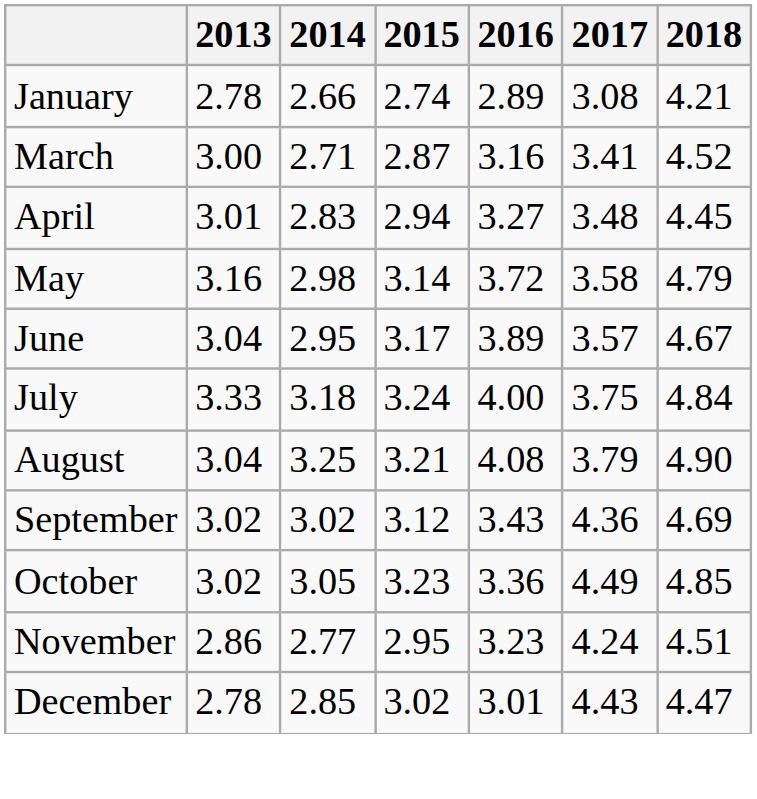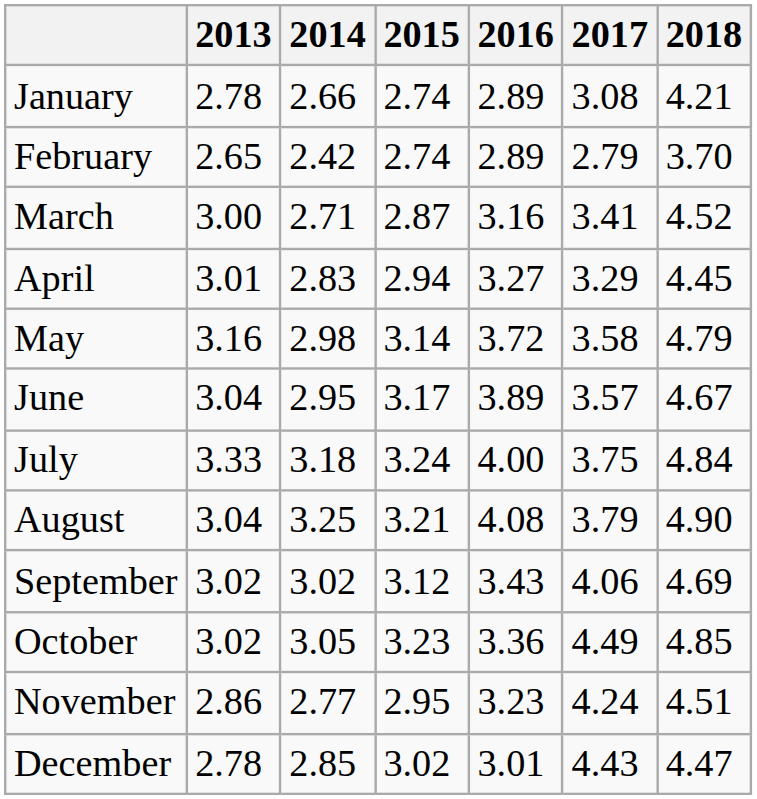+ row: February | 2.65 | 2.42 | 2.74 | 2.89 | 2.79 | 3.70
April | 2017: 3.48 -> 3.29
September | 2017: 4.36 -> 4.06
